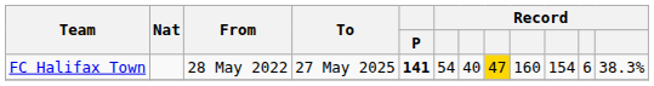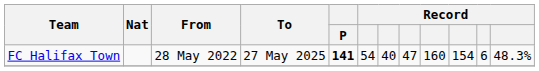FC Halifax Town | column 8: gold background -> no background
FC Halifax Town | column 12: 38.3% -> 48.3%
